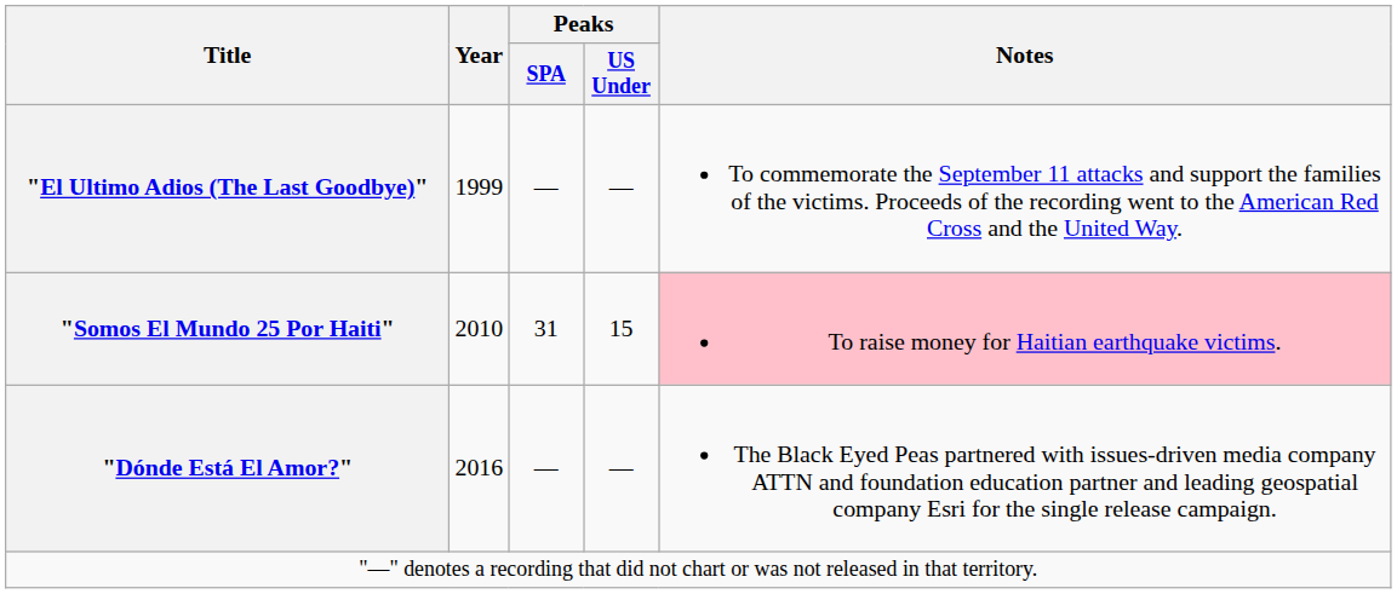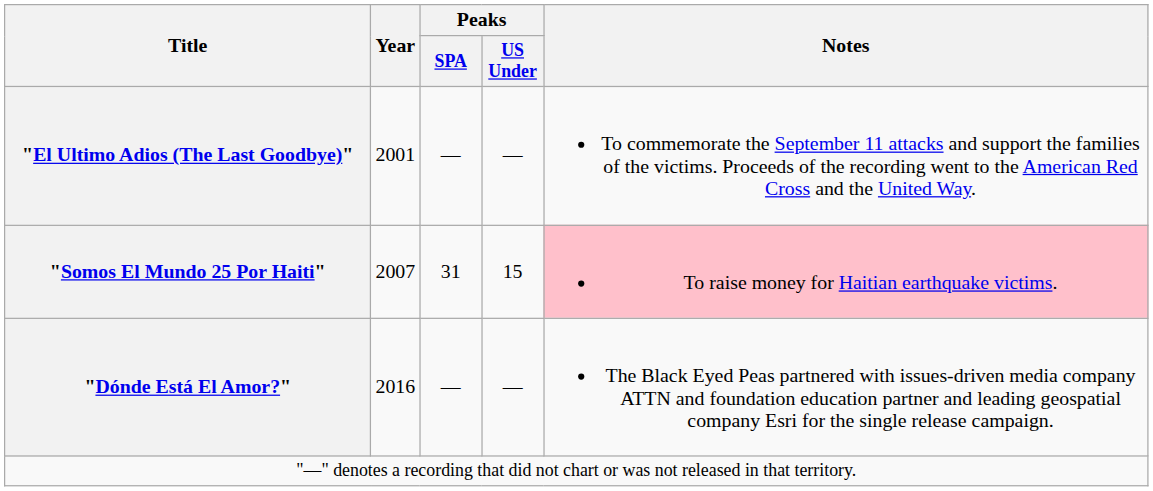"El Ultimo Adios (The Last Goodbye)" | Year: 1999 -> 2001
"Somos El Mundo 25 Por Haiti" | Year: 2010 -> 2007
